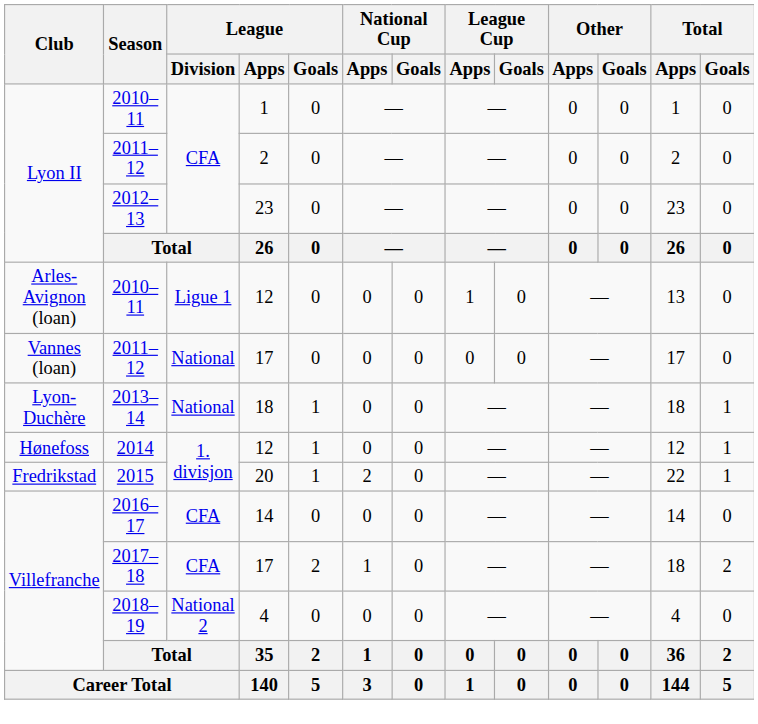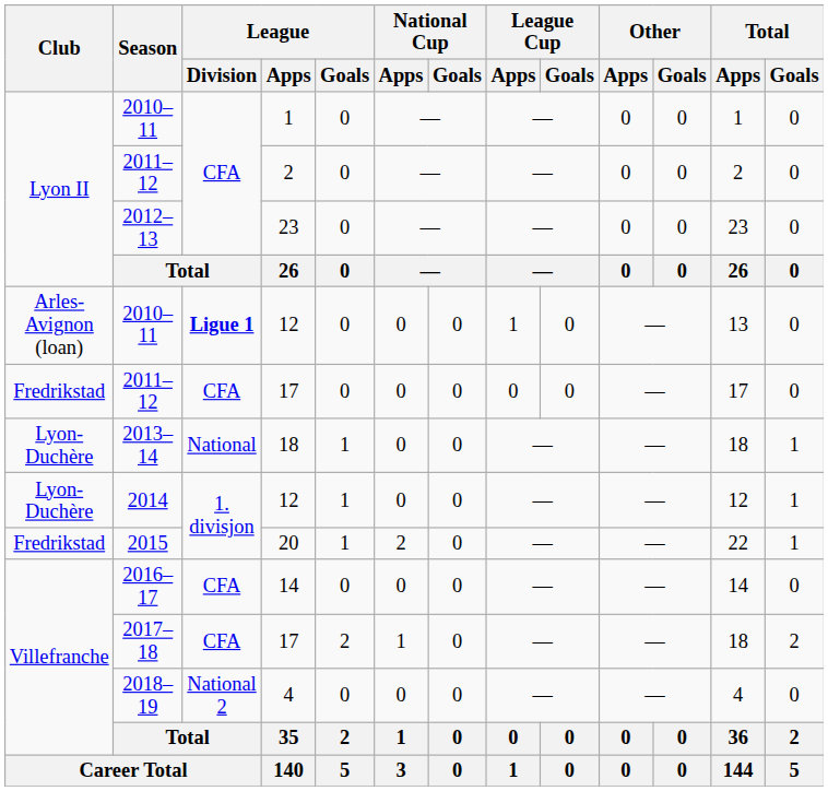2010–11 / 12 | League / Division: normal -> bold
2011–12 / 17 | Club: Vannes (loan) -> Fredrikstad
2011–12 / 17 | League / Division: National -> CFA
2014 | Club: Hønefoss -> Lyon-Duchère
